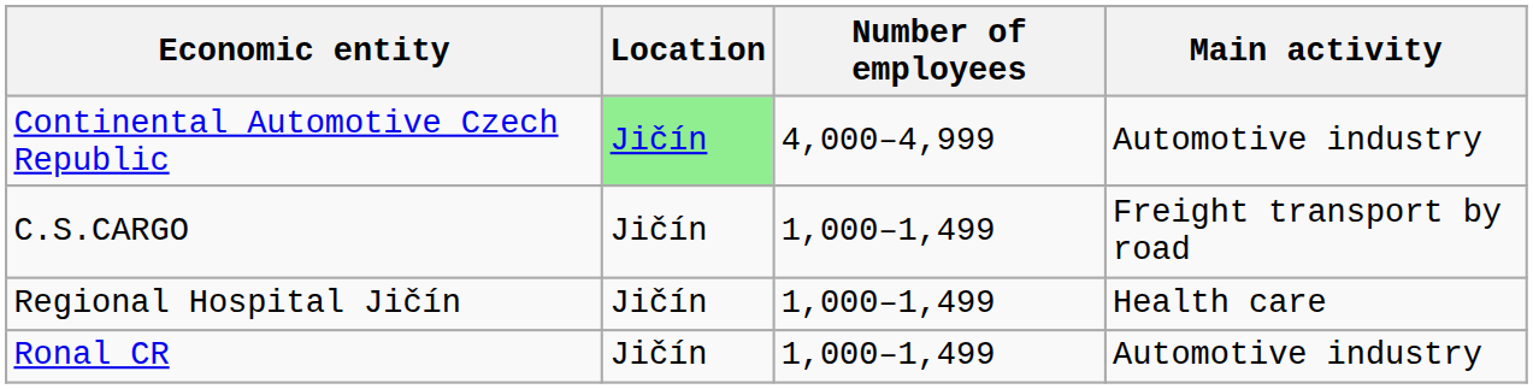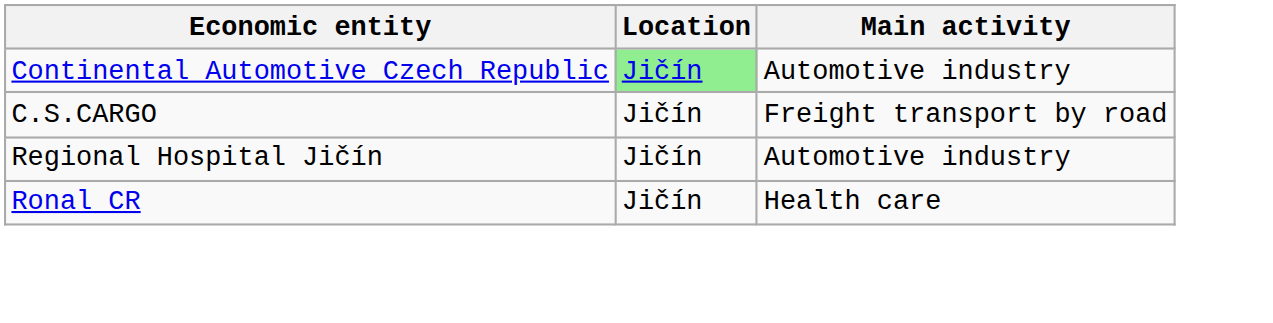- column: Number of employees | 4,000–4,999 | 1,000–1,499 | 1,000–1,499 | 1,000–1,499
Regional Hospital Jičín | Main activity: Health care -> Automotive industry
Ronal CR | Main activity: Automotive industry -> Health care
